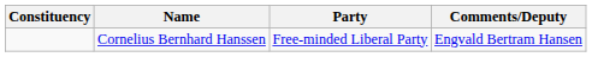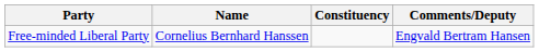columns swapped: Constituency <-> Party
